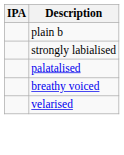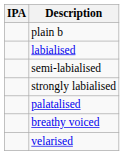+ row: labialised
+ row: semi-labialised
